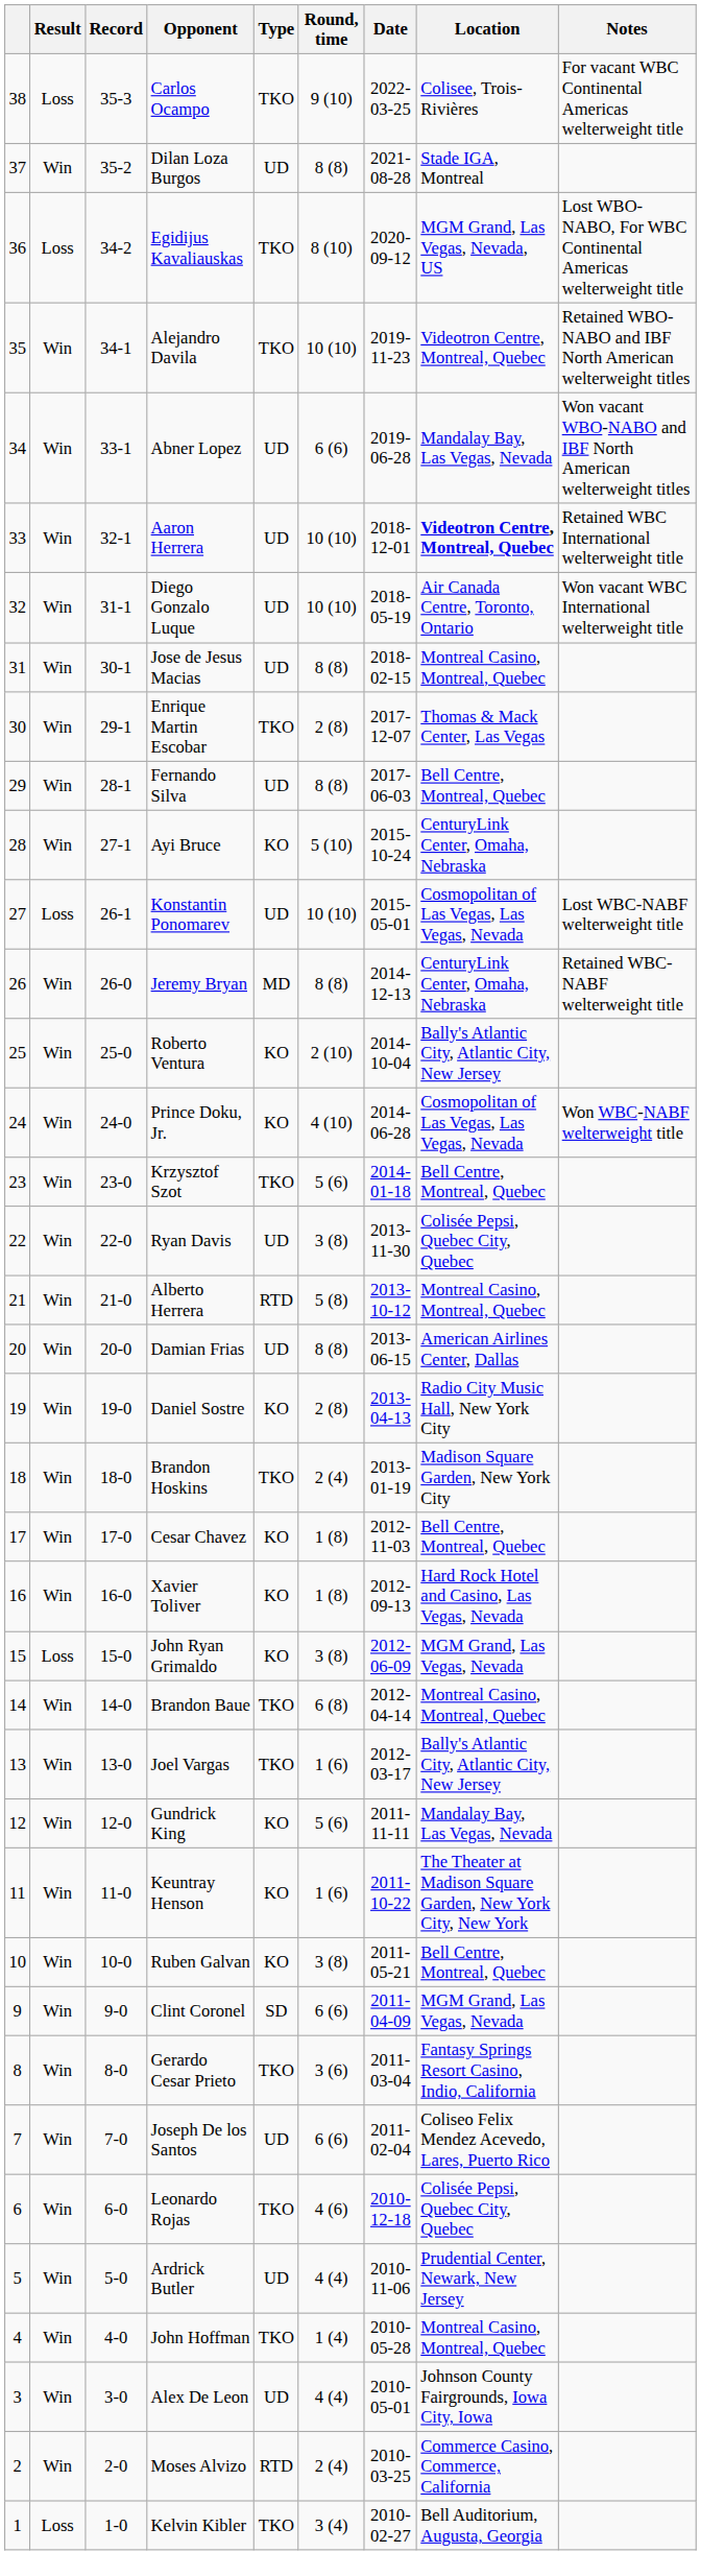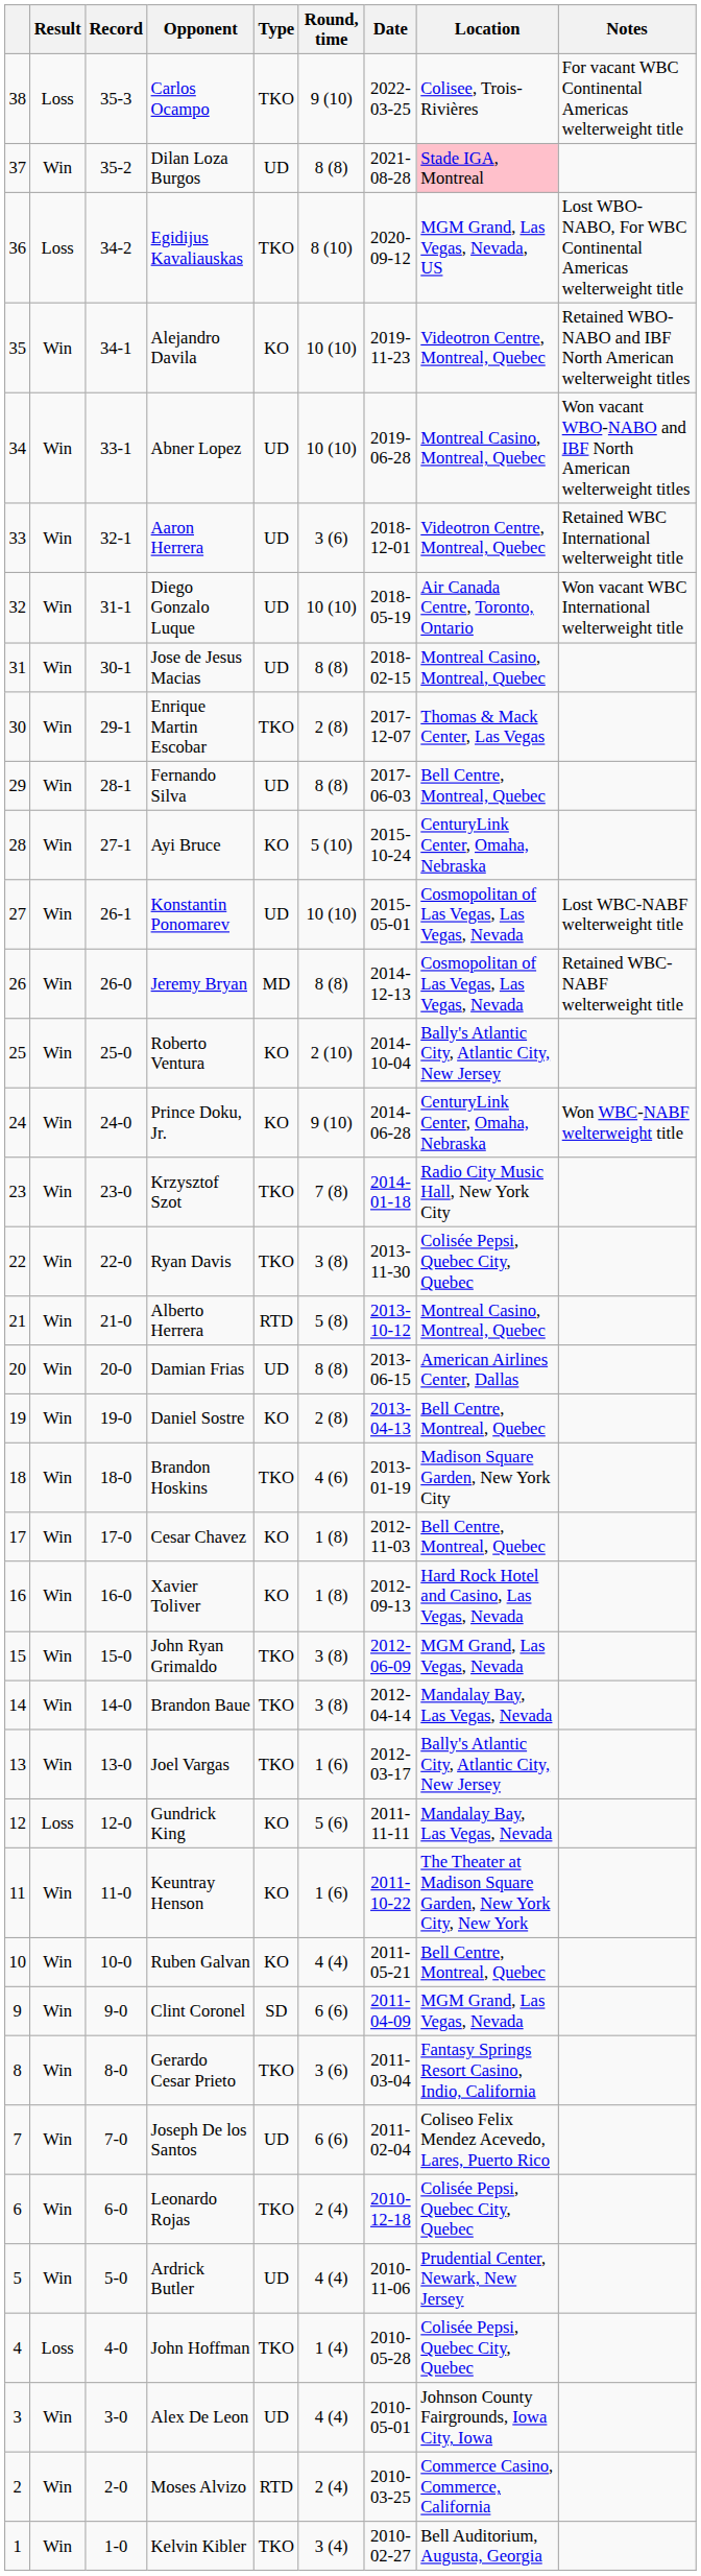Dilan Loza Burgos | Location: no background -> pink background
Alejandro Davila | Type: TKO -> KO
Abner Lopez | Round, time: 6 (6) -> 10 (10)
Abner Lopez | Location: Mandalay Bay, Las Vegas, Nevada -> Montreal Casino, Montreal, Quebec
Aaron Herrera | Round, time: 10 (10) -> 3 (6)
Aaron Herrera | Location: bold -> normal
Konstantin Ponomarev | Result: Loss -> Win
Jeremy Bryan | Location: CenturyLink Center, Omaha, Nebraska -> Cosmopolitan of Las Vegas, Las Vegas, Nevada
Prince Doku, Jr. | Round, time: 4 (10) -> 9 (10)
Prince Doku, Jr. | Location: Cosmopolitan of Las Vegas, Las Vegas, Nevada -> CenturyLink Center, Omaha, Nebraska
Krzysztof Szot | Round, time: 5 (6) -> 7 (8)
Krzysztof Szot | Location: Bell Centre, Montreal, Quebec -> Radio City Music Hall, New York City
Ryan Davis | Type: UD -> TKO
Daniel Sostre | Location: Radio City Music Hall, New York City -> Bell Centre, Montreal, Quebec
Brandon Hoskins | Round, time: 2 (4) -> 4 (6)
John Ryan Grimaldo | Result: Loss -> Win
John Ryan Grimaldo | Type: KO -> TKO
Brandon Baue | Round, time: 6 (8) -> 3 (8)
Brandon Baue | Location: Montreal Casino, Montreal, Quebec -> Mandalay Bay, Las Vegas, Nevada
Gundrick King | Result: Win -> Loss
Ruben Galvan | Round, time: 3 (8) -> 4 (4)
Leonardo Rojas | Round, time: 4 (6) -> 2 (4)
John Hoffman | Result: Win -> Loss
John Hoffman | Location: Montreal Casino, Montreal, Quebec -> Colisée Pepsi, Quebec City, Quebec
Kelvin Kibler | Result: Loss -> Win
